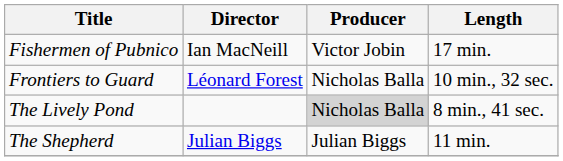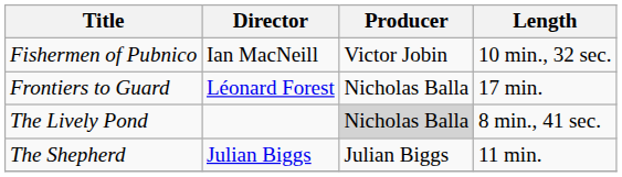Fishermen of Pubnico | Length: 17 min. -> 10 min., 32 sec.
Frontiers to Guard | Length: 10 min., 32 sec. -> 17 min.
